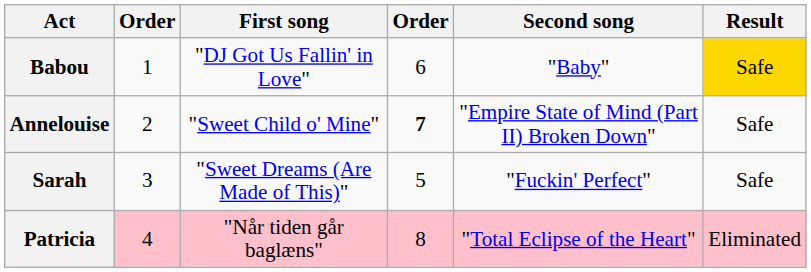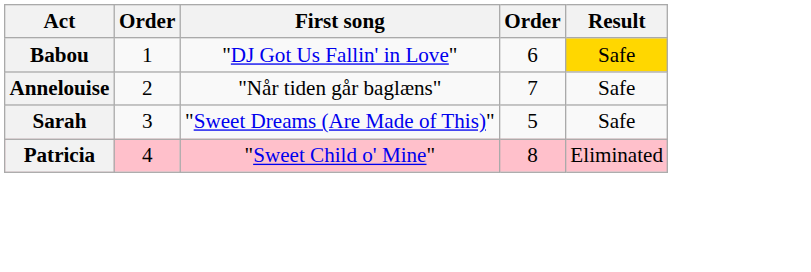- column: Second song | "Baby" | "Empire State of Mind (Part II) Broken Down" | "Fuckin' Perfect" | "Total Eclipse of the Heart"
Annelouise | First song: "Sweet Child o' Mine" -> "Når tiden går baglæns"
Annelouise | column 4: bold -> normal
Patricia | First song: "Når tiden går baglæns" -> "Sweet Child o' Mine"
